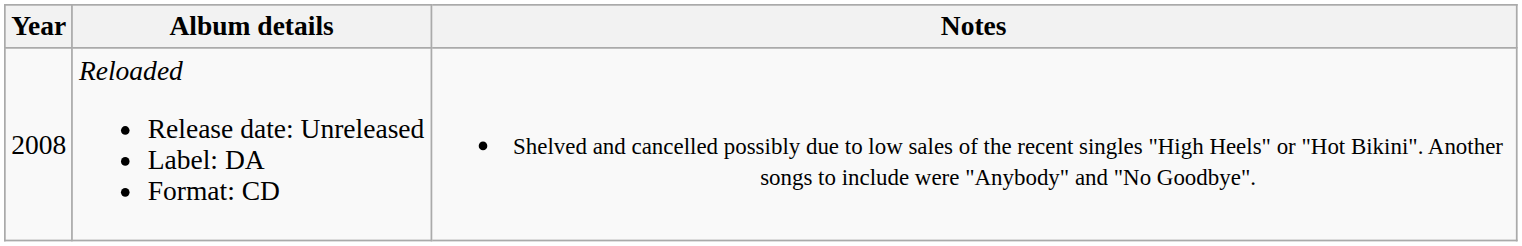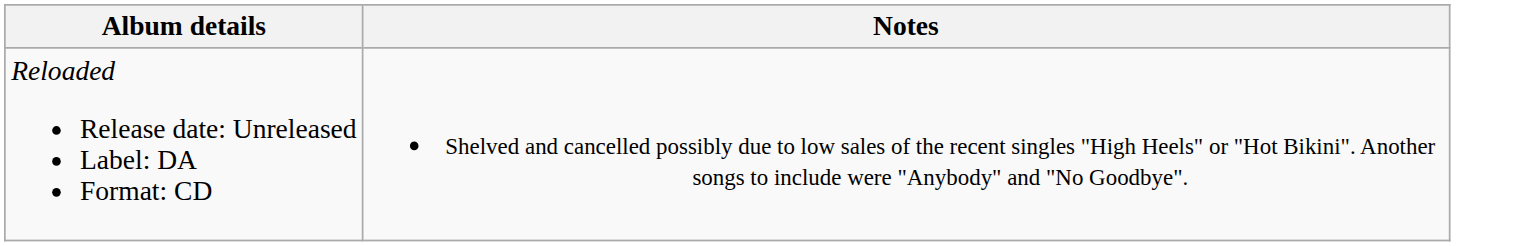- column: Year | 2008
